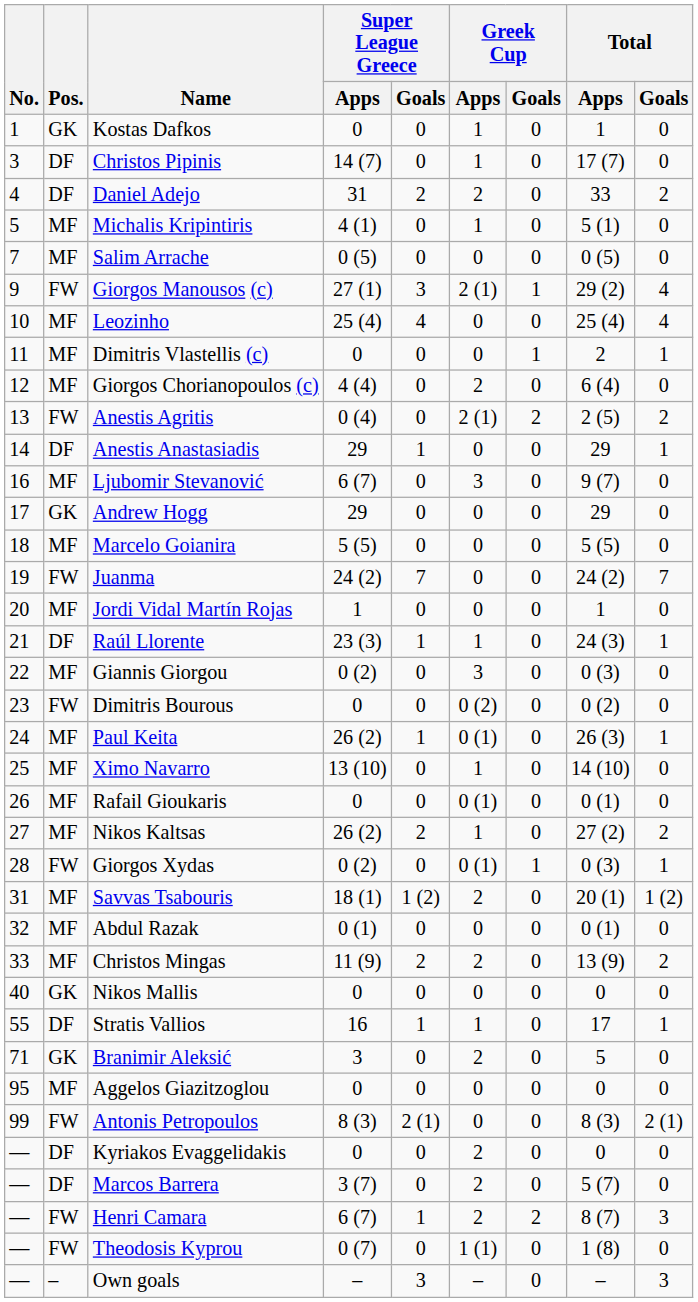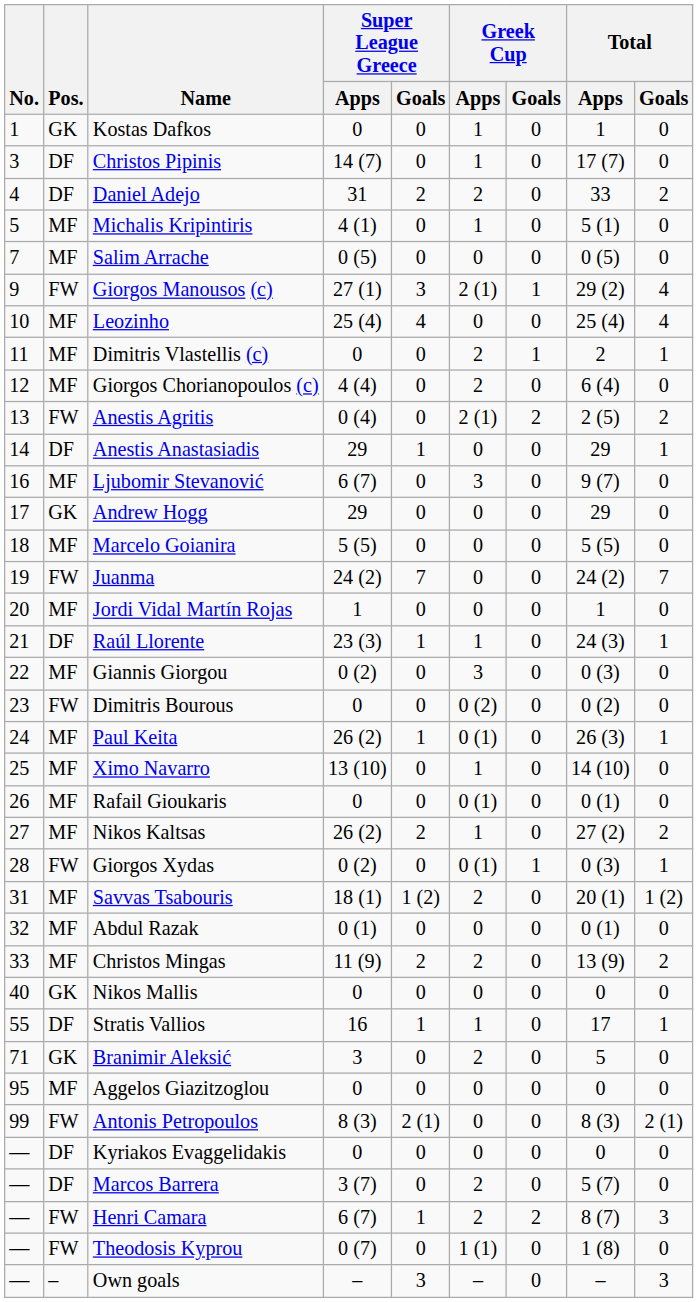Dimitris Vlastellis (c) | Greek Cup / Apps: 0 -> 2
Kyriakos Evaggelidakis | Greek Cup / Apps: 2 -> 0
